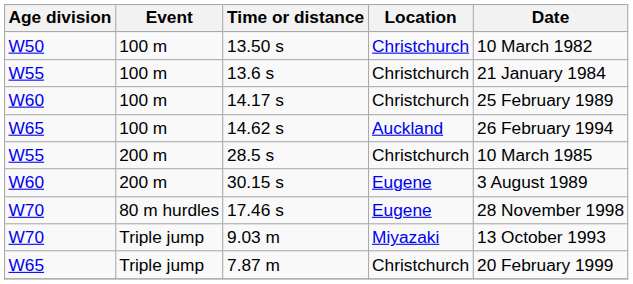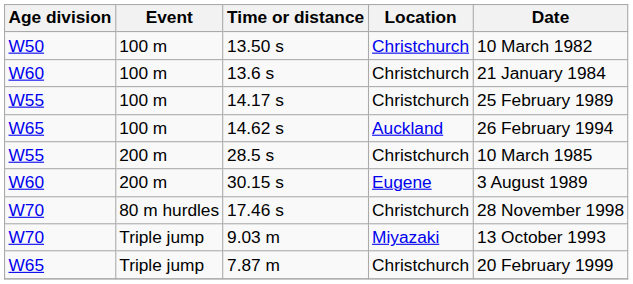13.6 s | Age division: W55 -> W60
14.17 s | Age division: W60 -> W55
17.46 s | Location: Eugene -> Christchurch
